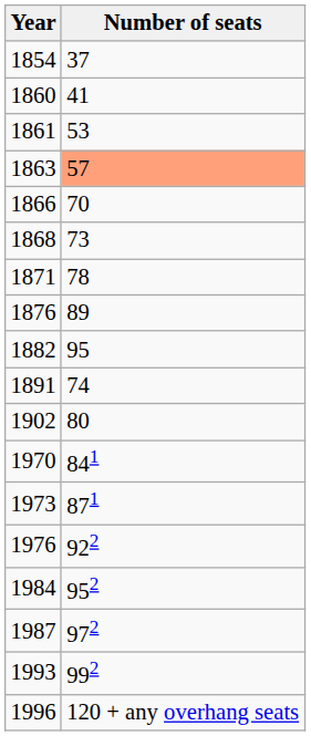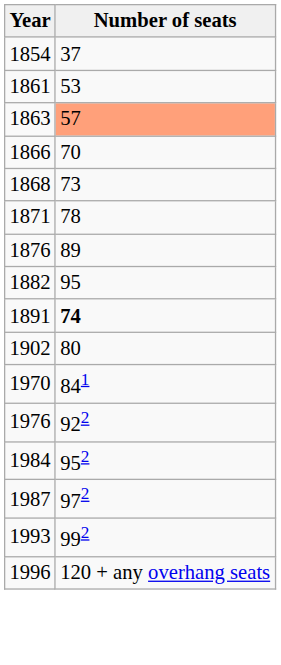- row: 1860 | 41
1891 | Number of seats: normal -> bold
- row: 1973 | 871
